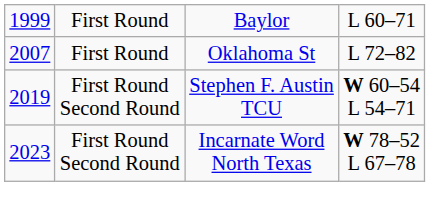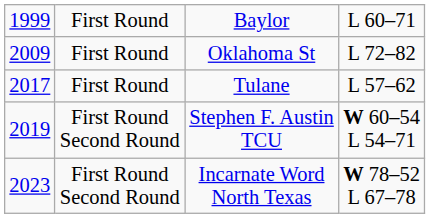Oklahoma St | column 1: 2007 -> 2009
+ row: 2017 | First Round | Tulane | L 57–62
